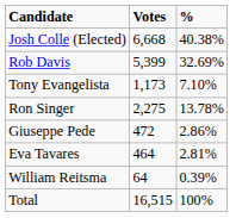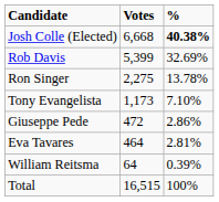Josh Colle (Elected) | %: normal -> bold
rows swapped: Ron Singer <-> Tony Evangelista
